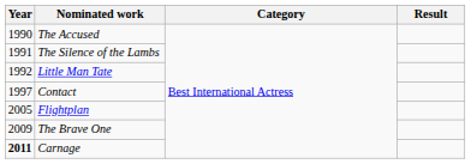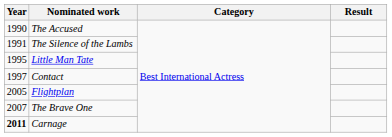Little Man Tate | Year: 1992 -> 1995
The Brave One | Year: 2009 -> 2007
